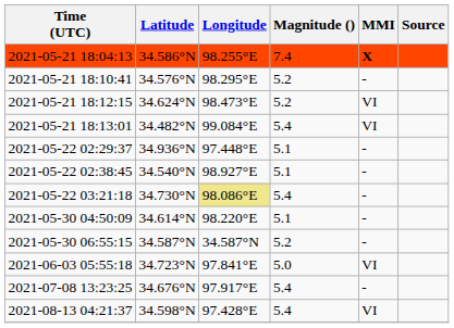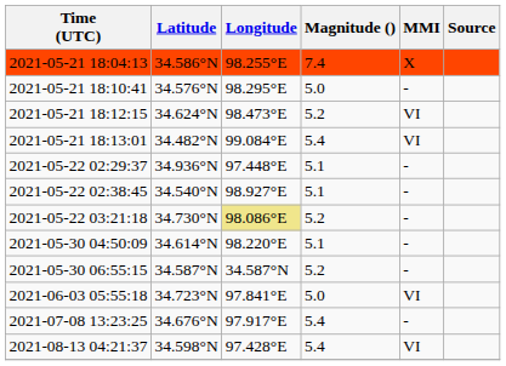2021-05-21 18:04:13 | MMI: bold -> normal
2021-05-21 18:10:41 | Magnitude (): 5.2 -> 5.0
2021-05-22 03:21:18 | Magnitude (): 5.4 -> 5.2
